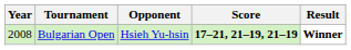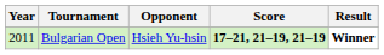Bulgarian Open | Year: 2008 -> 2011
